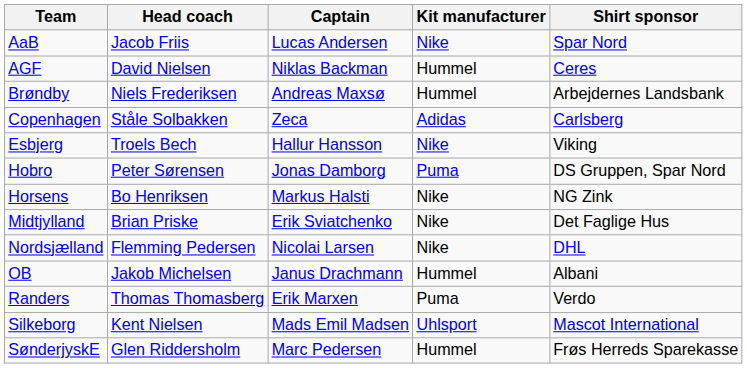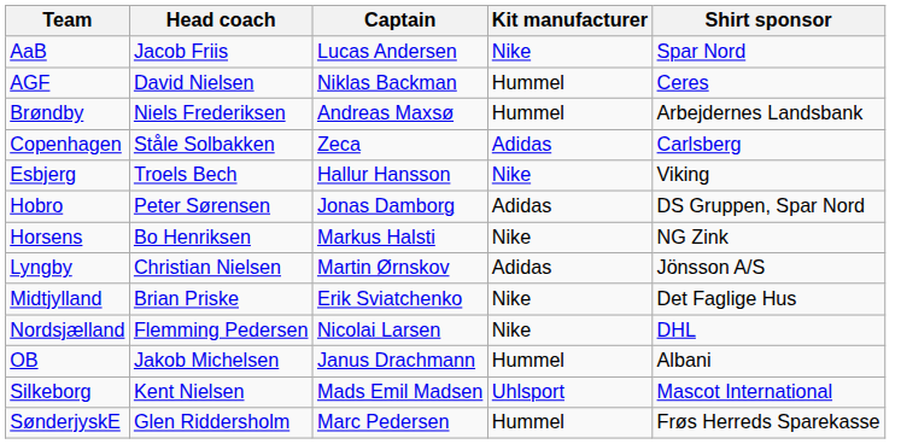Hobro | Kit manufacturer: Puma -> Adidas
+ row: Lyngby | Christian Nielsen | Martin Ørnskov | Adidas | Jönsson A/S
- row: Randers | Thomas Thomasberg | Erik Marxen | Puma | Verdo
